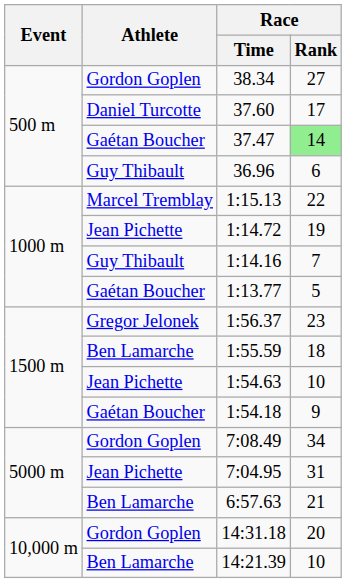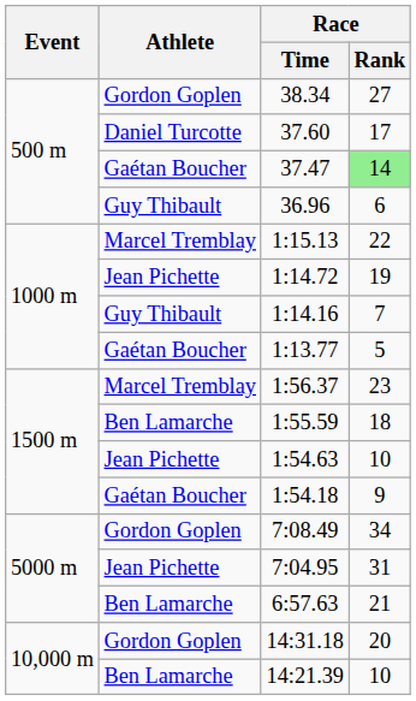1:56.37 | Athlete: Gregor Jelonek -> Marcel Tremblay
